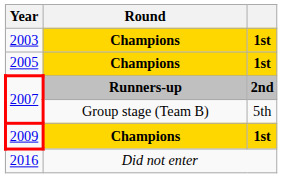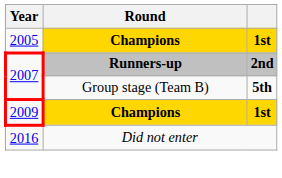- row: 2003 | Champions | 1st
2007 / Group stage (Team B) | column 3: normal -> bold
